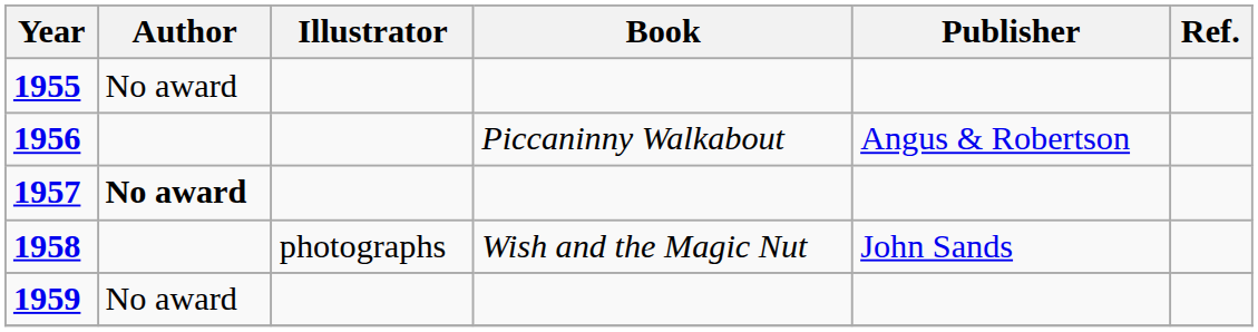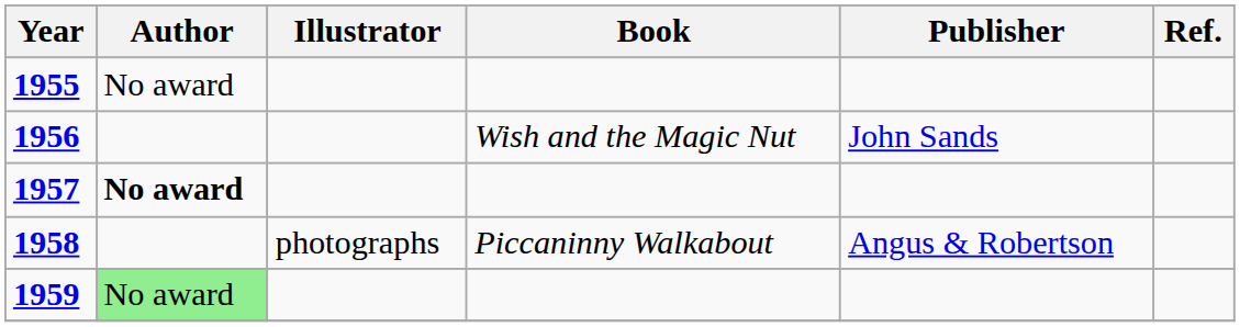1956 | Book: Piccaninny Walkabout -> Wish and the Magic Nut
1956 | Publisher: Angus & Robertson -> John Sands
1958 | Book: Wish and the Magic Nut -> Piccaninny Walkabout
1958 | Publisher: John Sands -> Angus & Robertson
1959 | Author: no background -> lightgreen background
